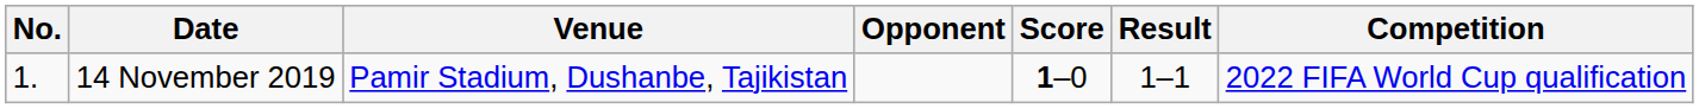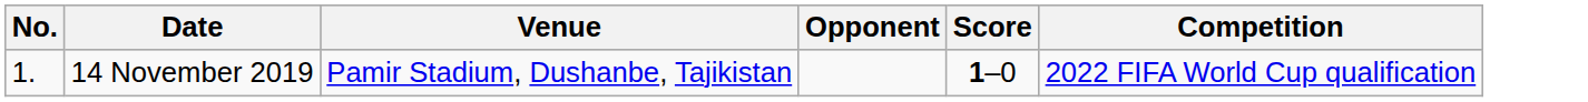- column: Result | 1–1
